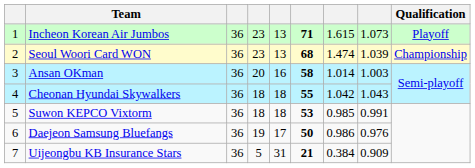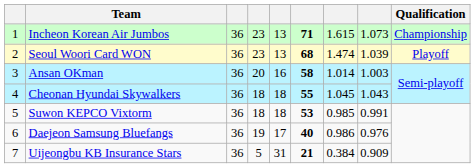Incheon Korean Air Jumbos | Qualification: Playoff -> Championship
Seoul Woori Card WON | Qualification: Championship -> Playoff
Cheonan Hyundai Skywalkers | column 7: 1.042 -> 1.045
Daejeon Samsung Bluefangs | column 6: 50 -> 40
